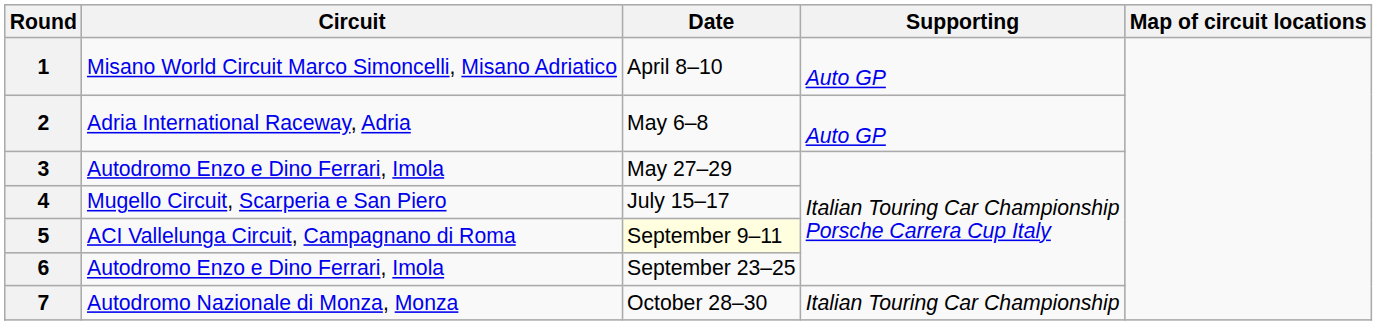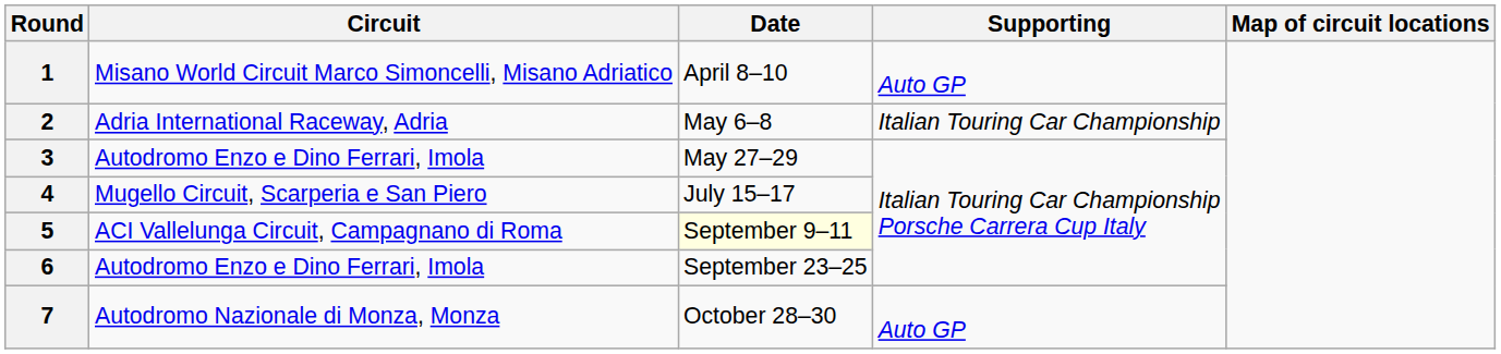2 | Supporting: Auto GP -> Italian Touring Car Championship
7 | Supporting: Italian Touring Car Championship -> Auto GP
